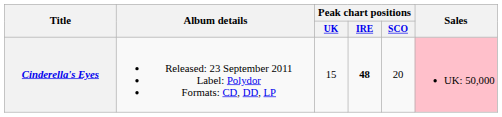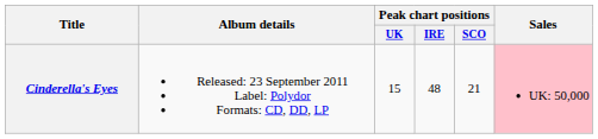Cinderella's Eyes | Peak chart positions / IRE: bold -> normal
Cinderella's Eyes | Peak chart positions / SCO: 20 -> 21
